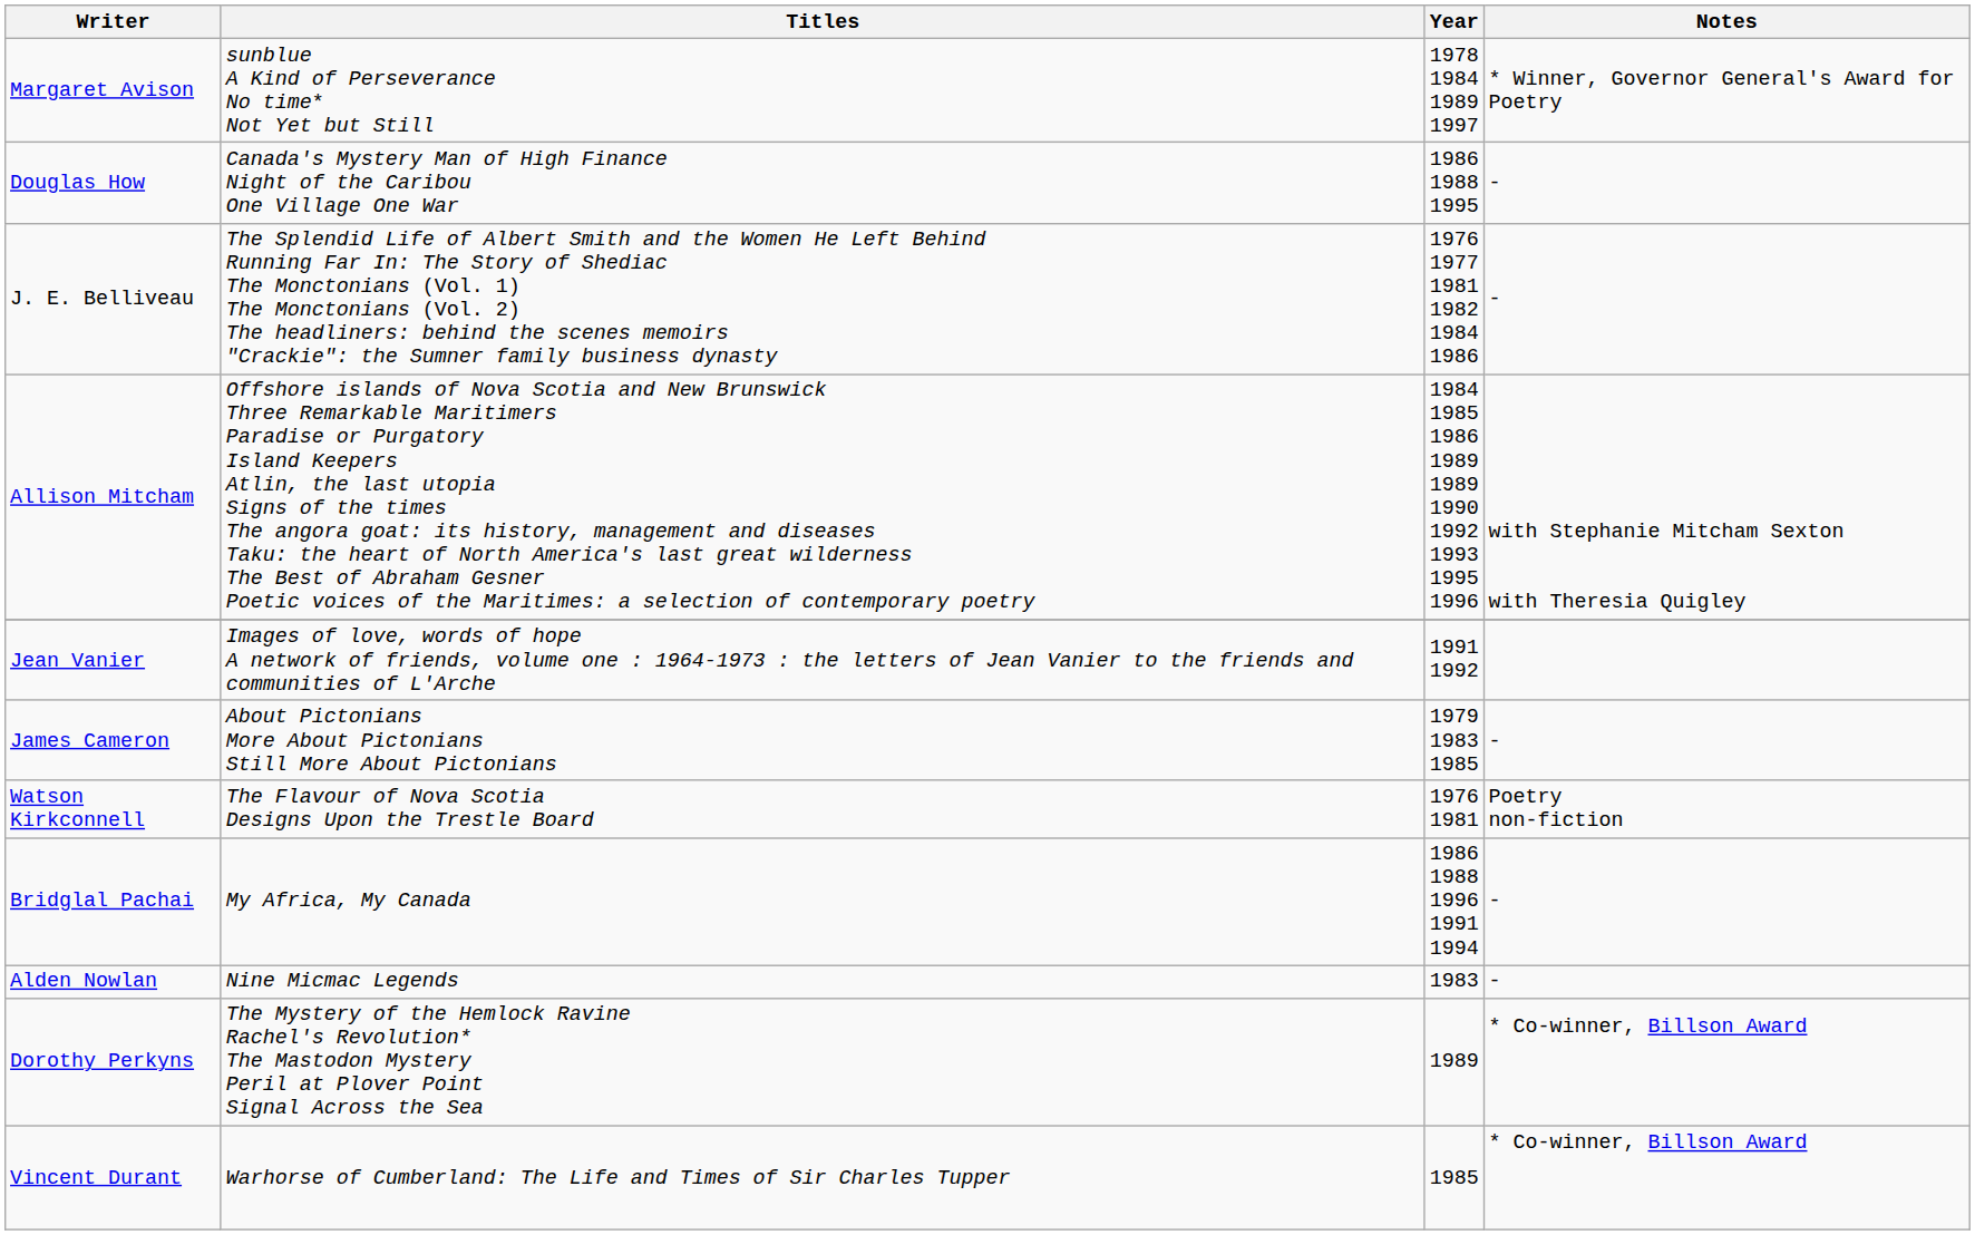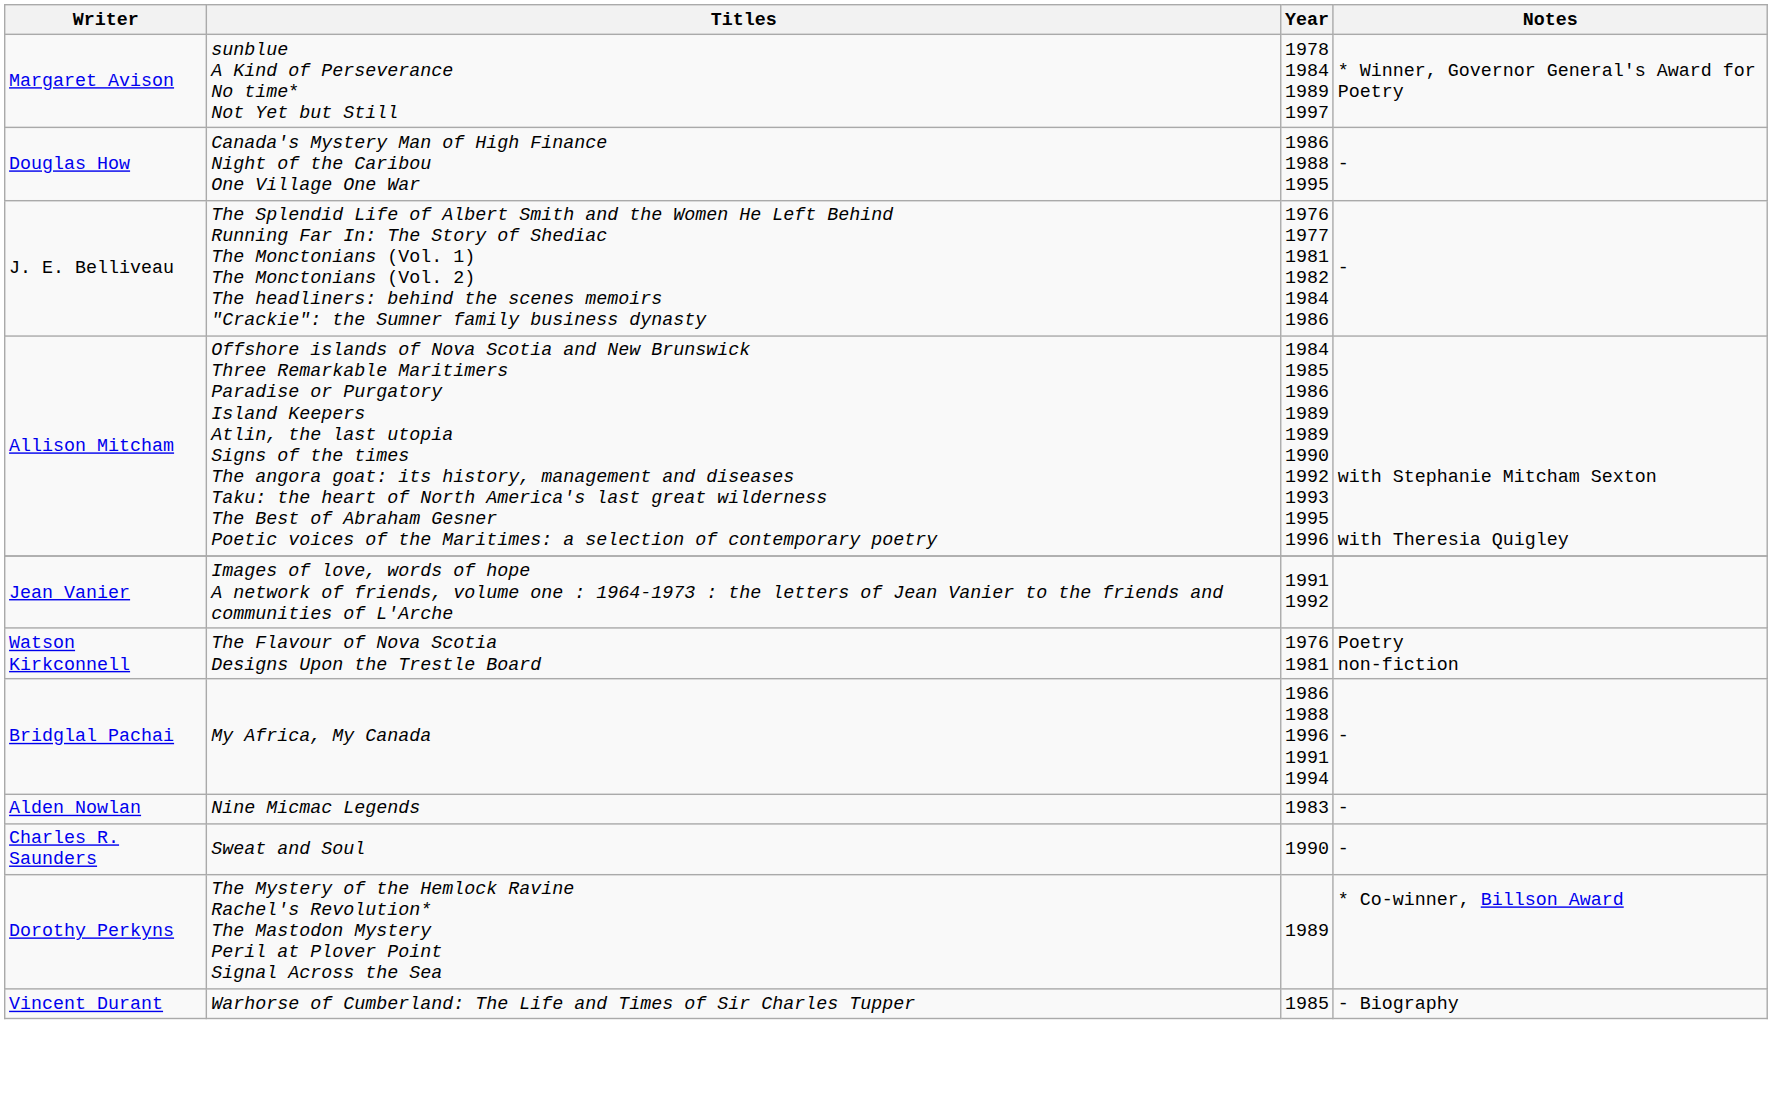- row: James Cameron | About Pictonians More About Pictonians Still More About Pictonians | 1979 1983 1985 | -
+ row: Charles R. Saunders | Sweat and Soul | 1990 | -
Vincent Durant | Notes: * Co-winner, Billson Award -> - Biography
